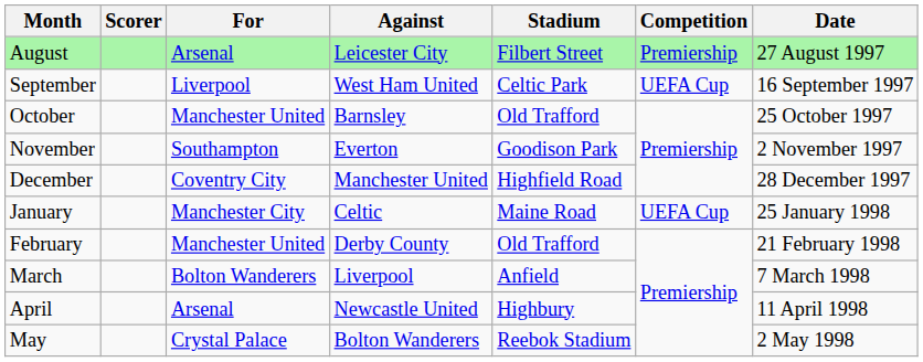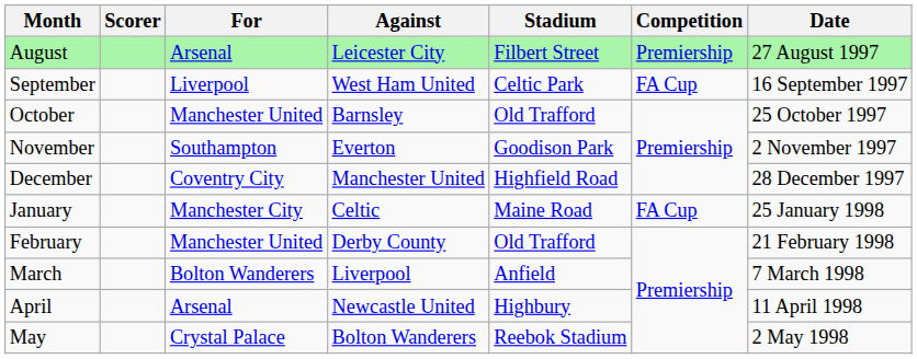September | Competition: UEFA Cup -> FA Cup
January | Competition: UEFA Cup -> FA Cup
